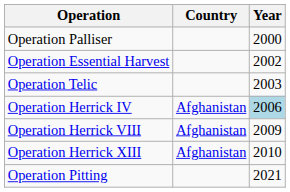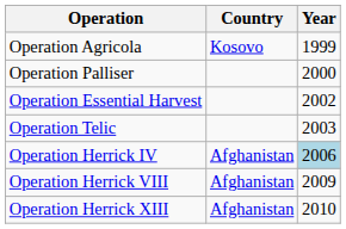+ row: Operation Agricola | Kosovo | 1999
- row: Operation Pitting | 2021
